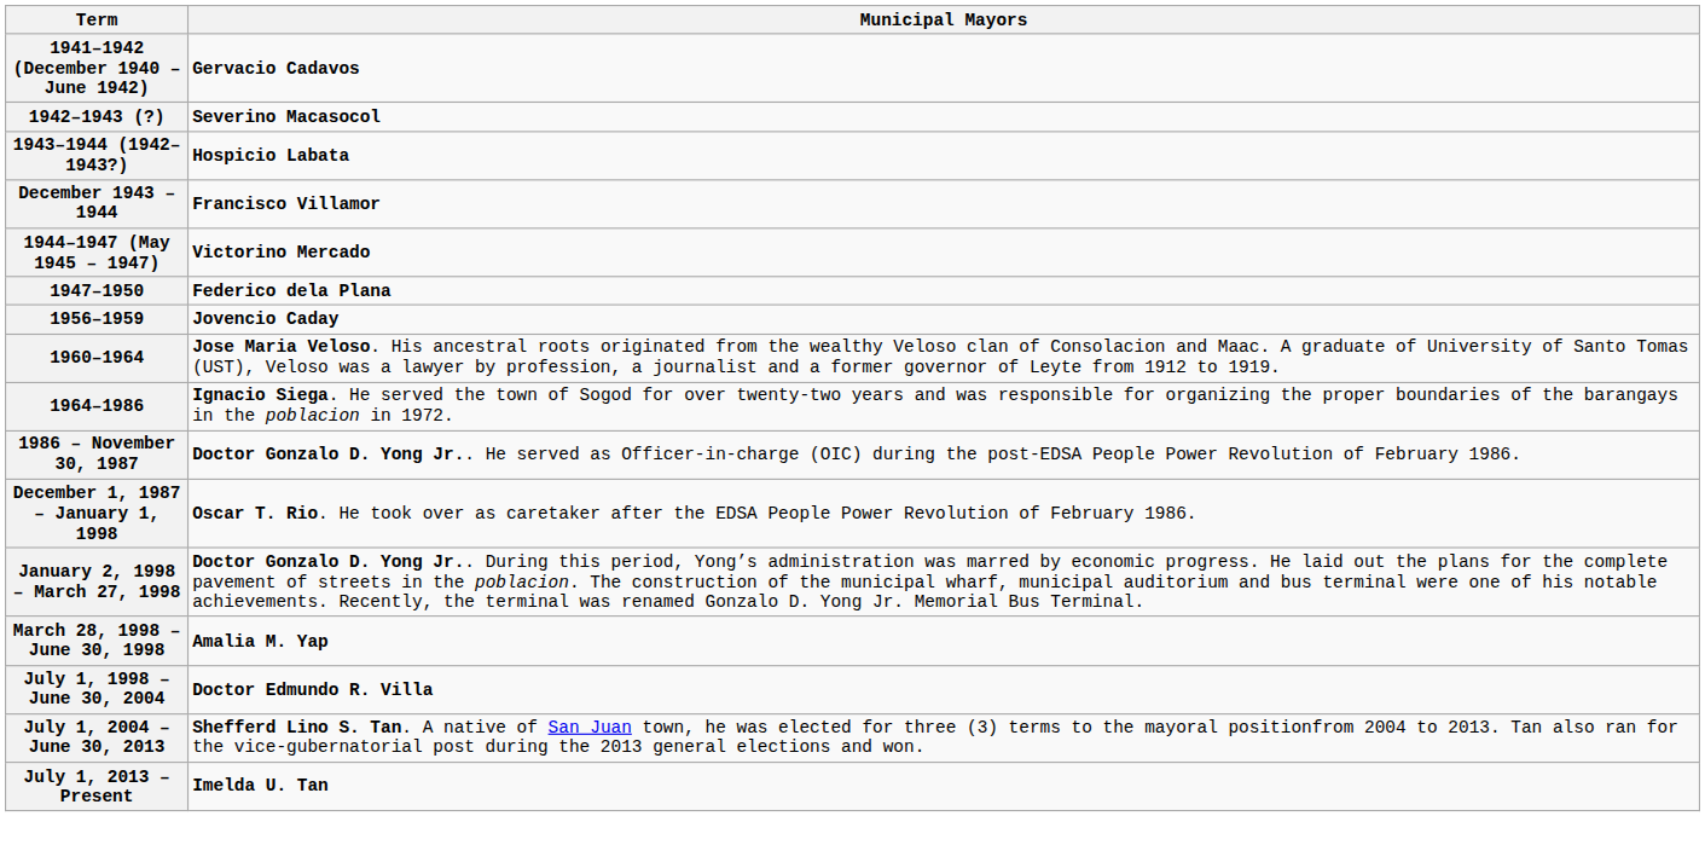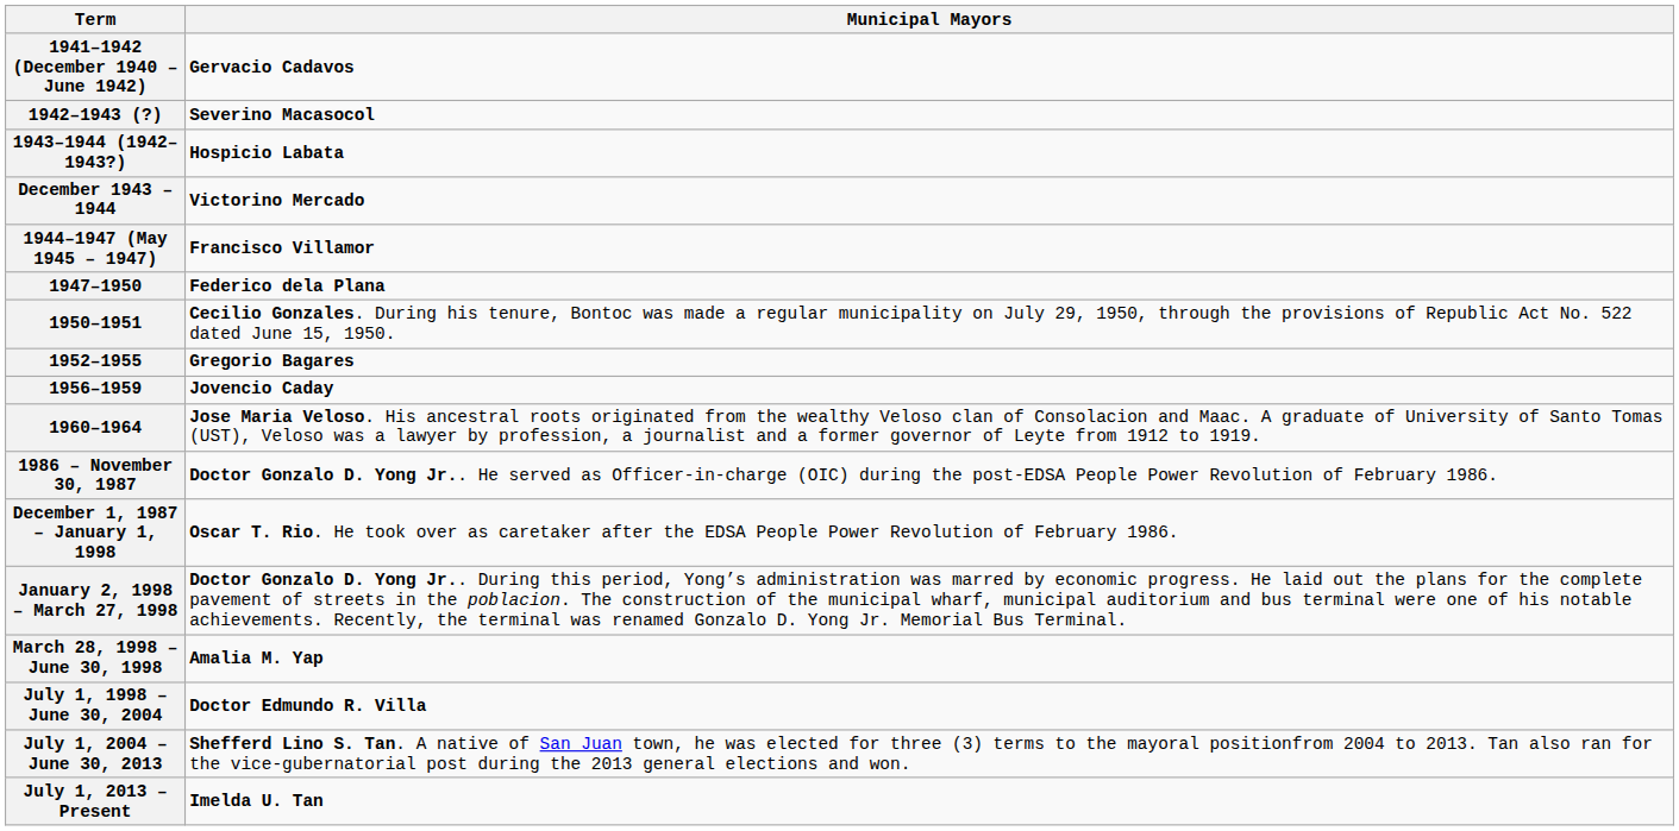December 1943 – 1944 | Municipal Mayors: Francisco Villamor -> Victorino Mercado
1944–1947 (May 1945 – 1947) | Municipal Mayors: Victorino Mercado -> Francisco Villamor
+ row: 1950–1951 | Cecilio Gonzales. During his tenure, Bontoc was made a regular municipality on July 29, 1950, through the provisions of Republic Act No. 522 dated June 15, 1950.
+ row: 1952–1955 | Gregorio Bagares
- row: 1964–1986 | Ignacio Siega. He served the town of Sogod for over twenty-two years and was responsible for organizing the proper boundaries of the barangays in the poblacion in 1972.
